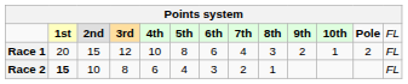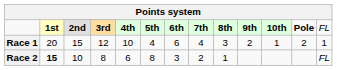Race 1 | column 6: 8 -> 4
Race 1 | column 13: FL -> 1
Race 2 | column 6: 4 -> 8
